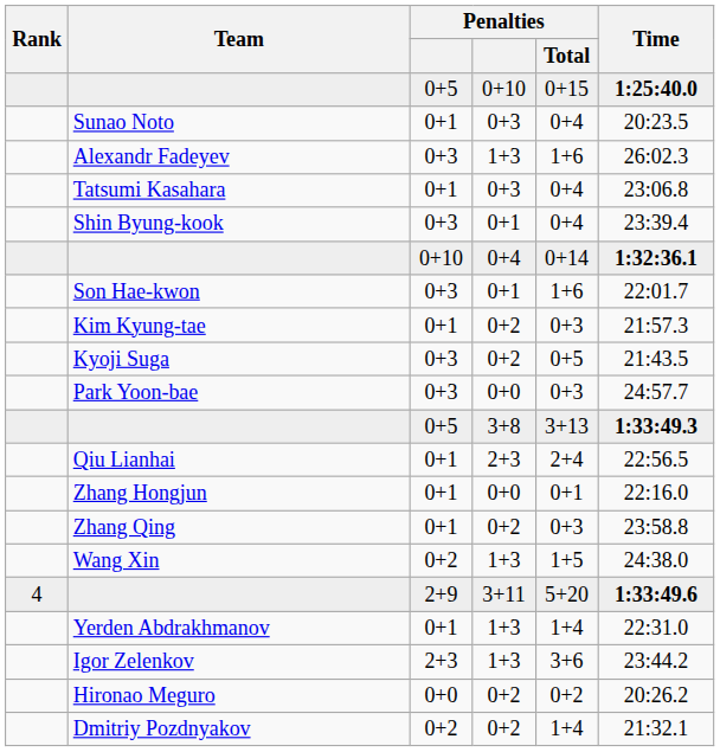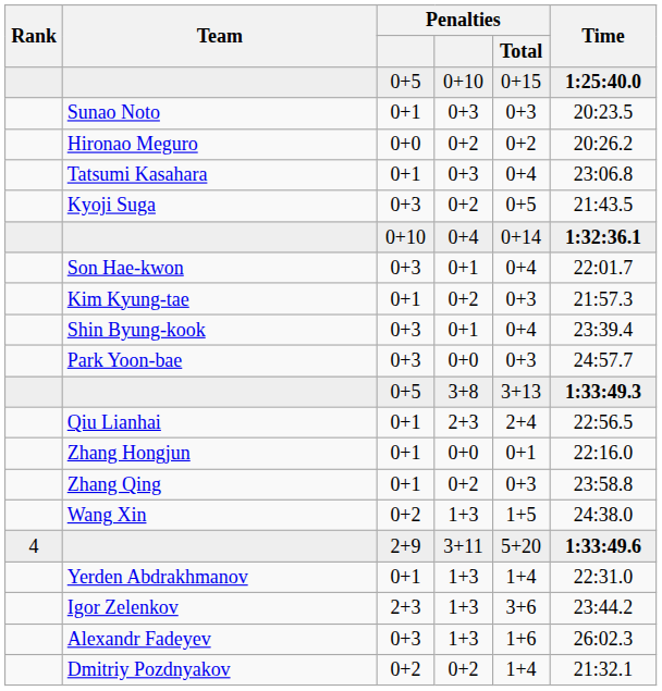Sunao Noto | Penalties / Total: 0+4 -> 0+3
rows swapped: Hironao Meguro <-> Alexandr Fadeyev
rows swapped: Kyoji Suga <-> Shin Byung-kook
Son Hae-kwon | Penalties / Total: 1+6 -> 0+4
